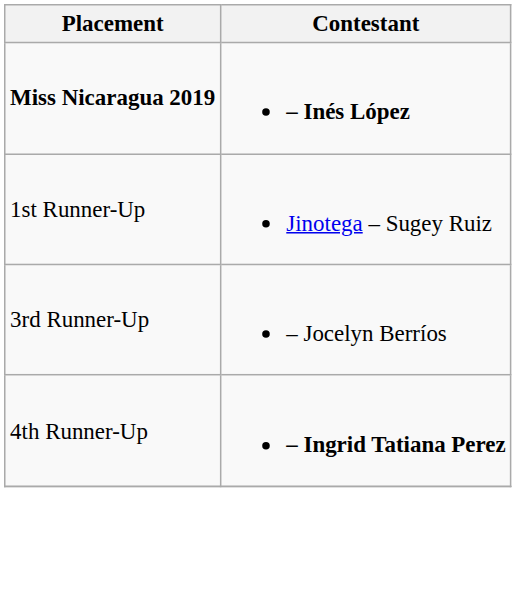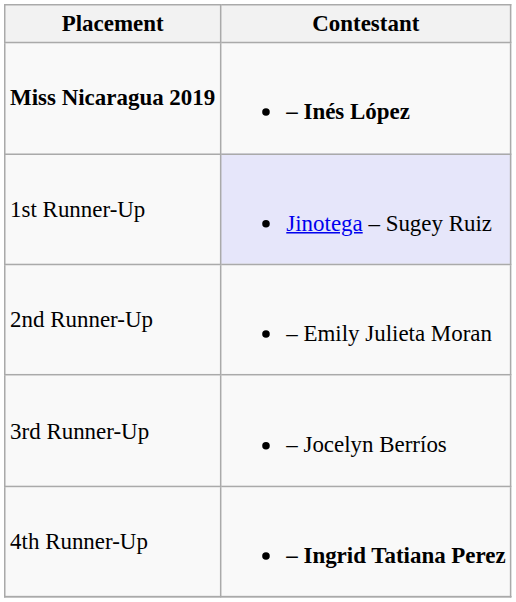1st Runner-Up | Contestant: no background -> lavender background
+ row: 2nd Runner-Up | – Emily Julieta Moran
